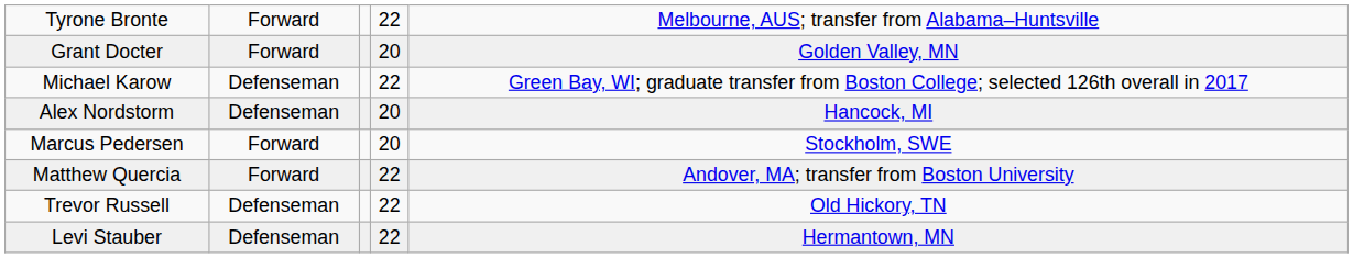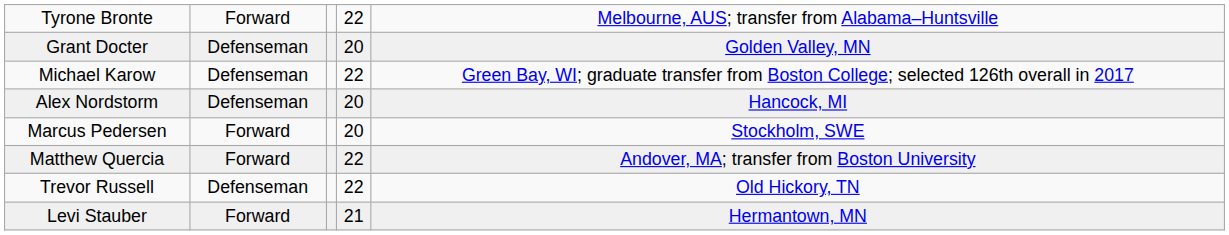Grant Docter | column 2: Forward -> Defenseman
Levi Stauber | column 2: Defenseman -> Forward
Levi Stauber | column 4: 22 -> 21
